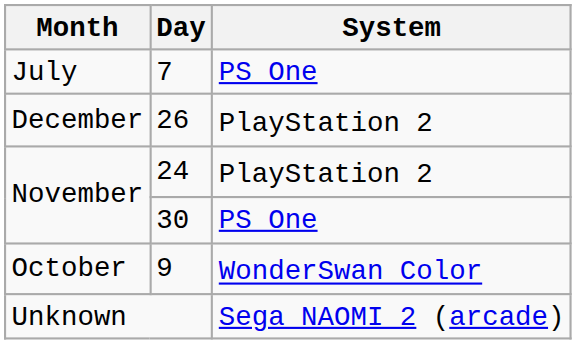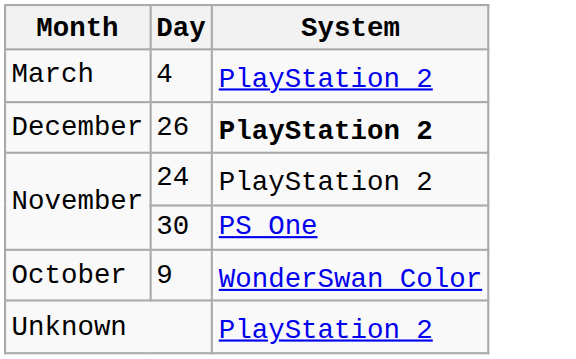+ row: March | 4 | PlayStation 2
- row: July | 7 | PS One
26 | System: normal -> bold
Unknown | System: Sega NAOMI 2 (arcade) -> PlayStation 2
